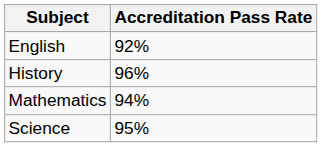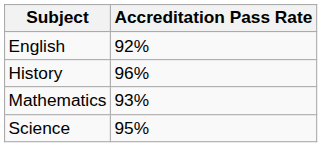Mathematics | Accreditation Pass Rate: 94% -> 93%
